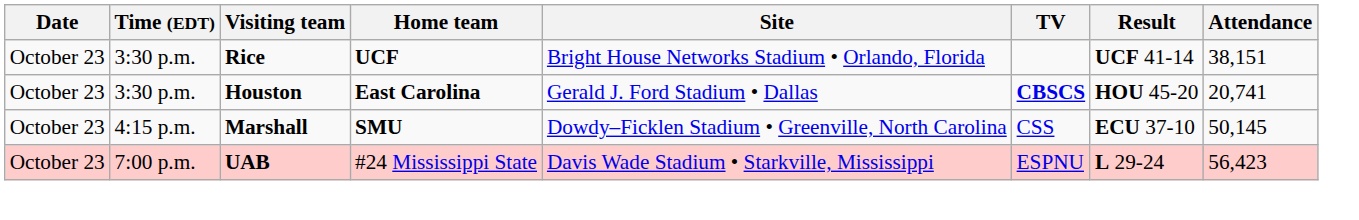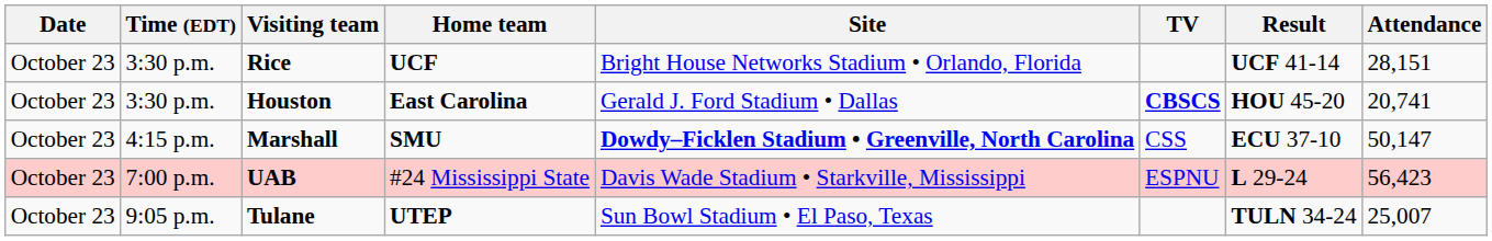Rice | Attendance: 38,151 -> 28,151
Marshall | Site: normal -> bold
Marshall | Attendance: 50,145 -> 50,147
+ row: October 23 | 9:05 p.m. | Tulane | UTEP | Sun Bowl Stadium • El Paso, Texas | TULN 34-24 | 25,007
